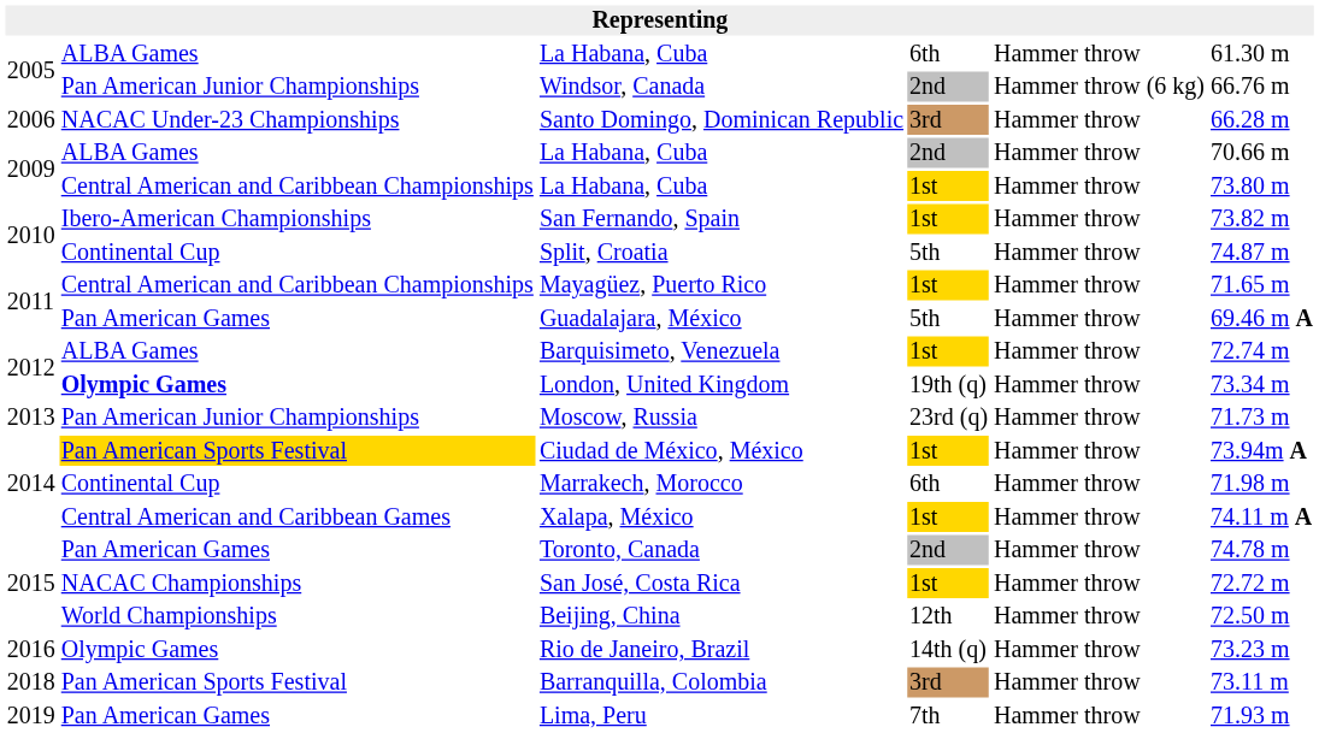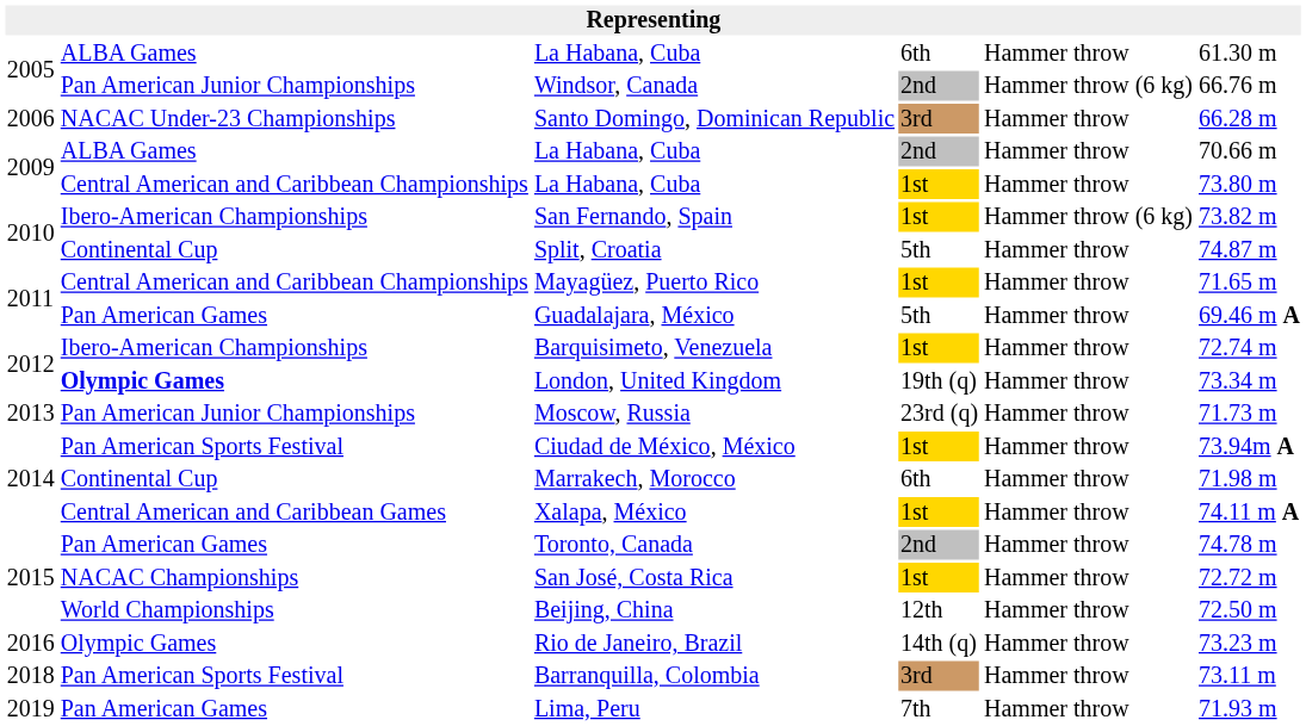San Fernando, Spain | column 5: Hammer throw -> Hammer throw (6 kg)
Barquisimeto, Venezuela | column 2: ALBA Games -> Ibero-American Championships
Ciudad de México, México | column 2: gold background -> no background
